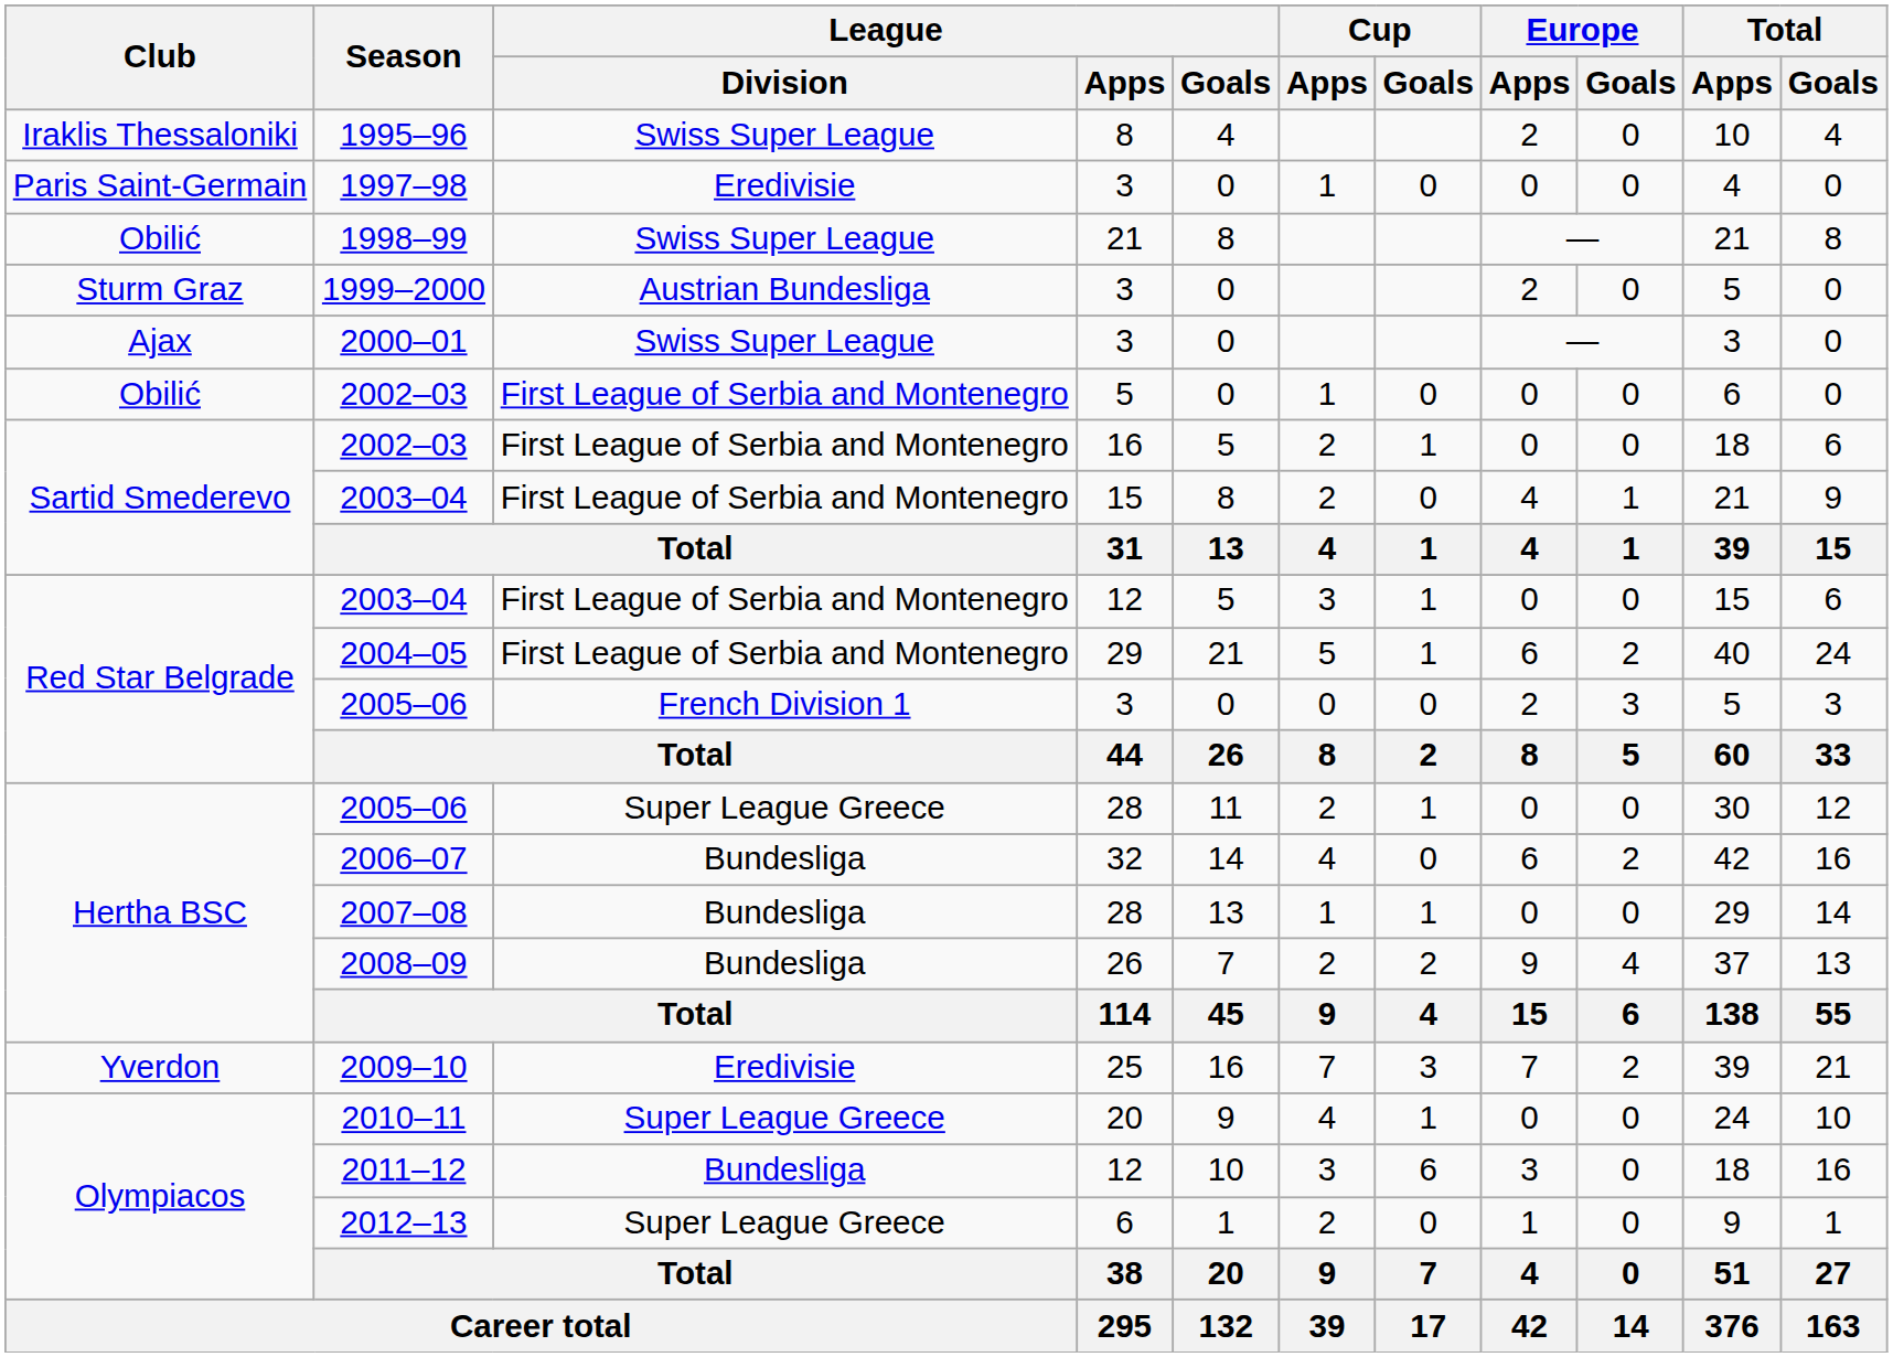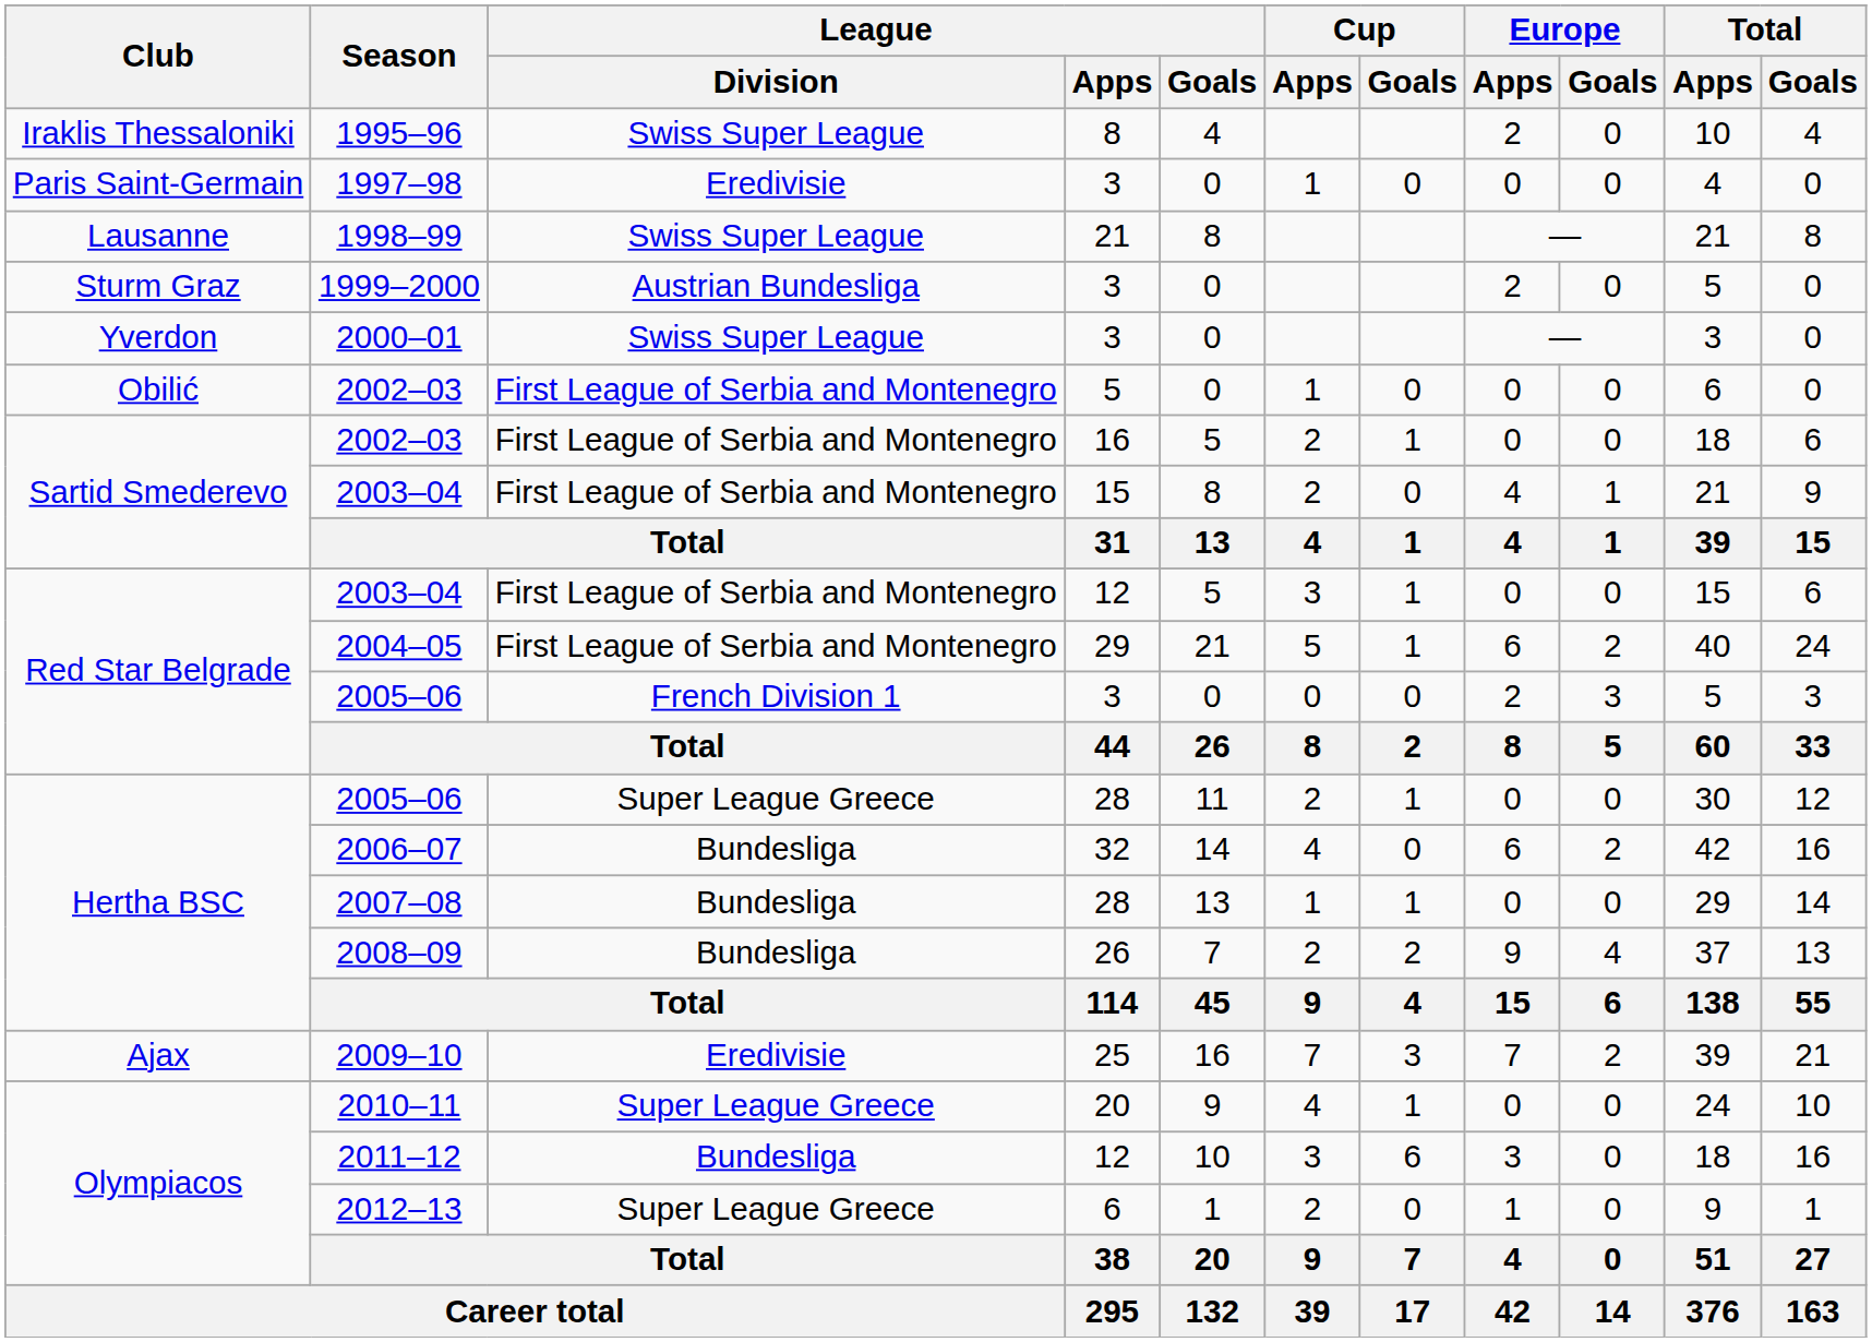1998–99 | Club: Obilić -> Lausanne
2000–01 | Club: Ajax -> Yverdon
2009–10 | Club: Yverdon -> Ajax
